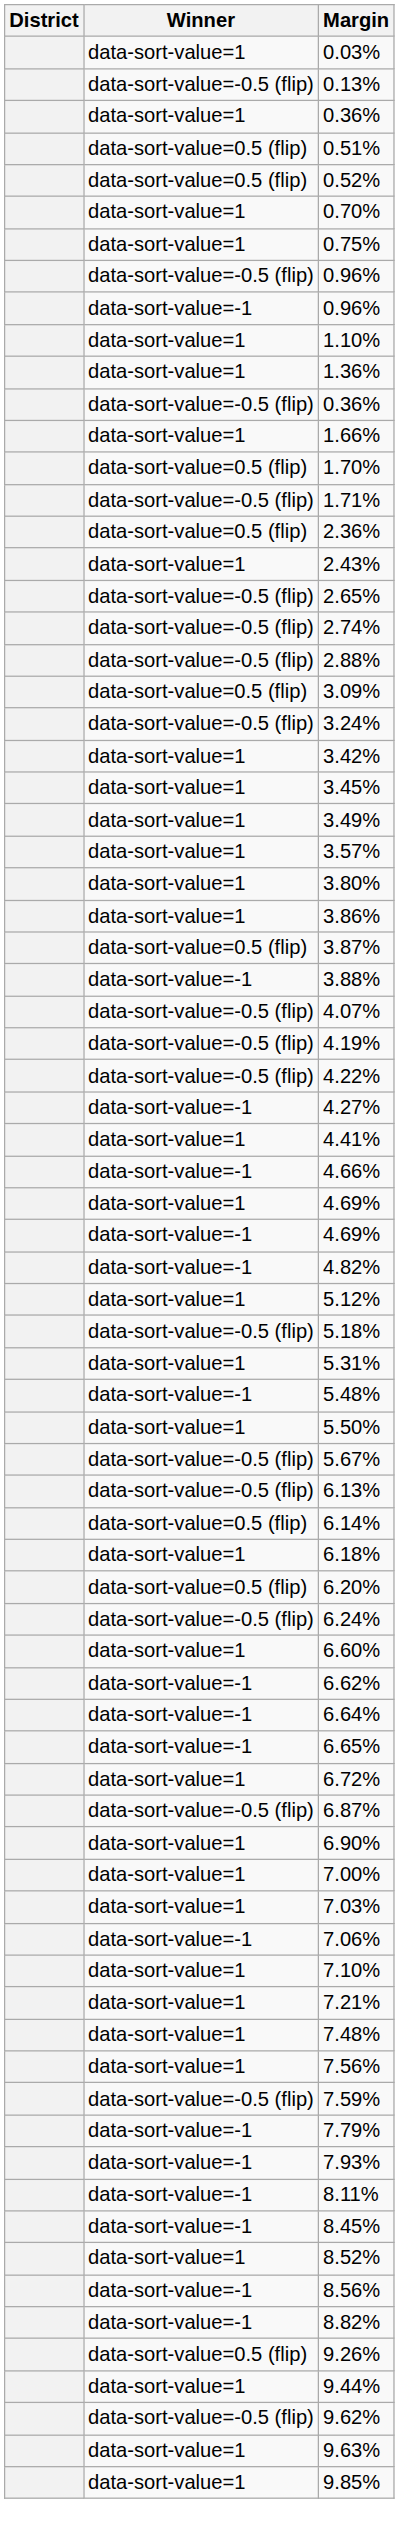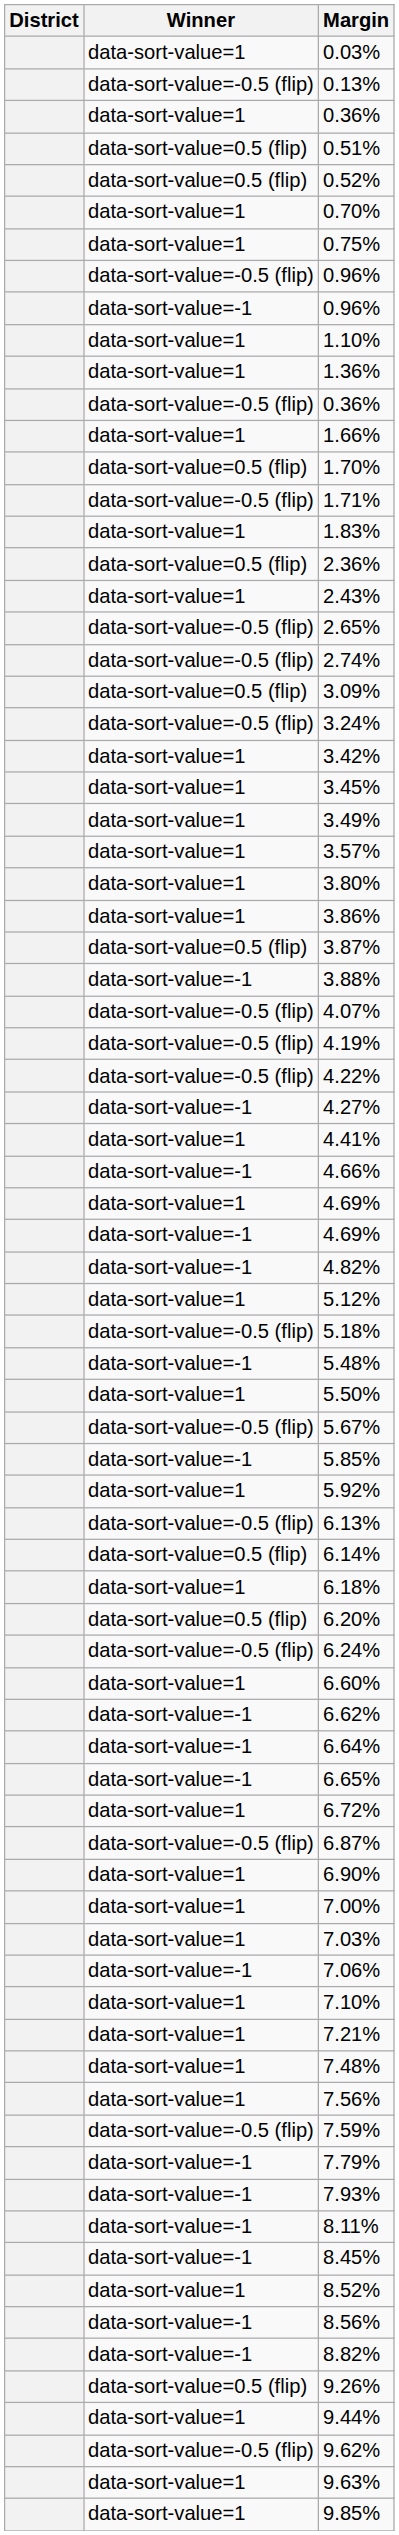+ row: data-sort-value=1 | 1.83%
- row: data-sort-value=-0.5 (flip) | 2.88%
- row: data-sort-value=1 | 5.31%
+ row: data-sort-value=-1 | 5.85%
+ row: data-sort-value=1 | 5.92%
